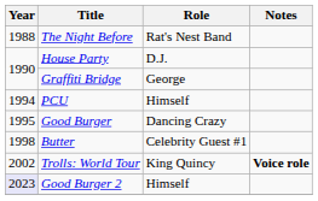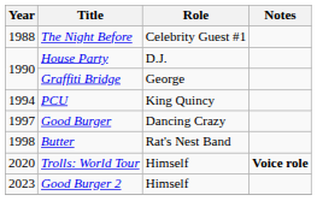The Night Before | Role: Rat's Nest Band -> Celebrity Guest #1
PCU | Role: Himself -> King Quincy
Good Burger | Year: 1995 -> 1997
Butter | Role: Celebrity Guest #1 -> Rat's Nest Band
Trolls: World Tour | Year: 2002 -> 2020
Trolls: World Tour | Role: King Quincy -> Himself
Good Burger 2 | Year: lavender background -> no background
